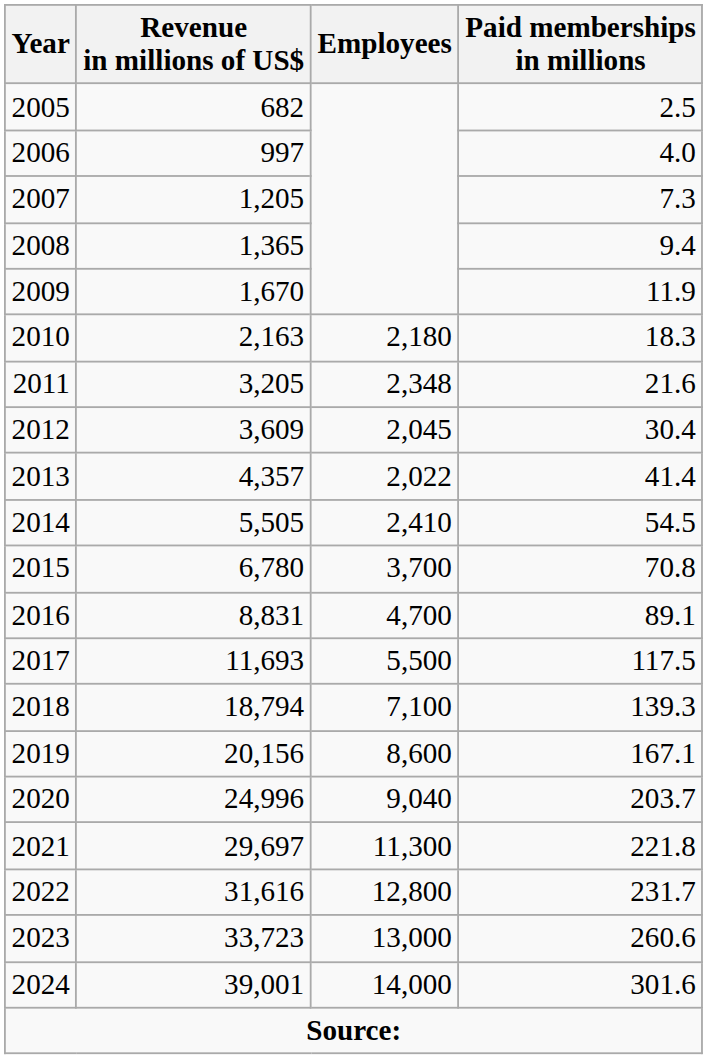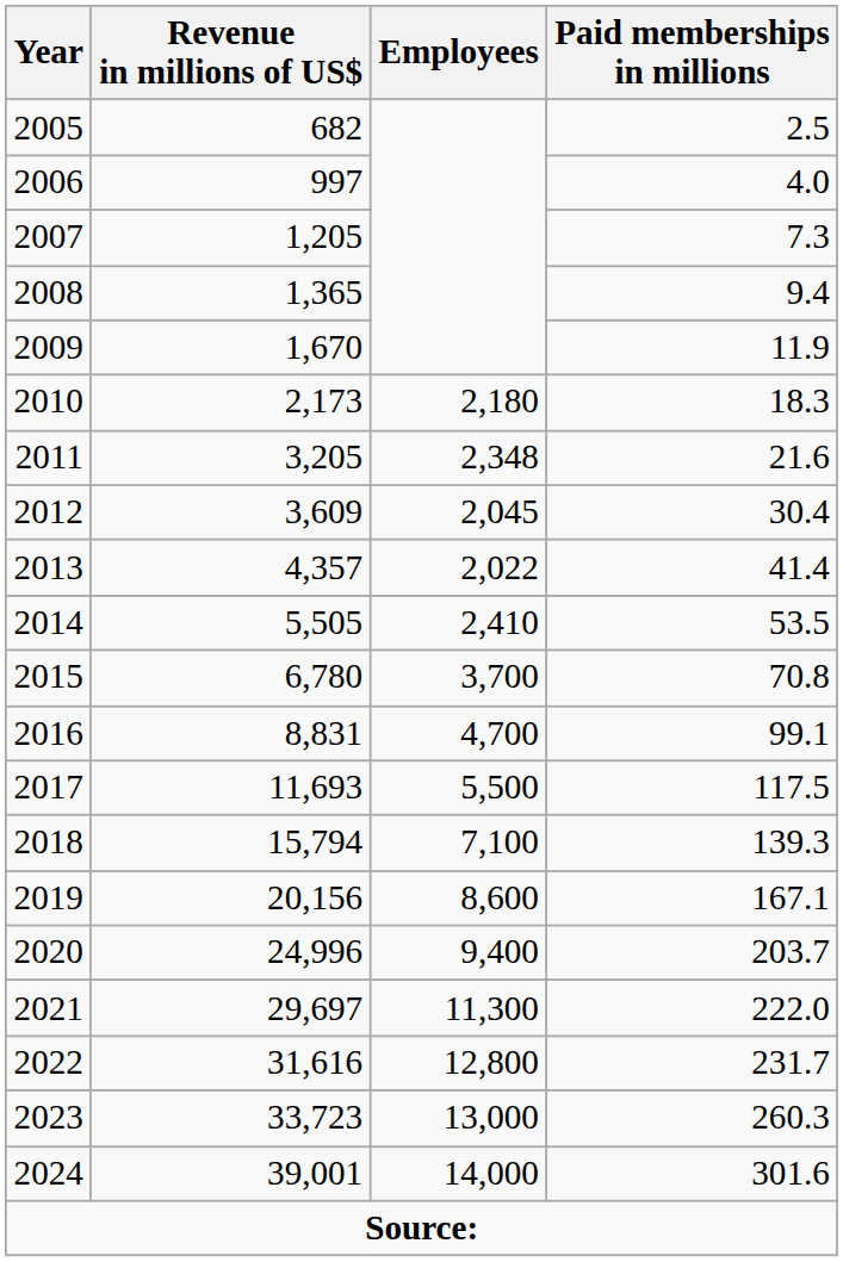2010 | Revenue in millions of US$: 2,163 -> 2,173
2014 | Paid memberships in millions: 54.5 -> 53.5
2016 | Paid memberships in millions: 89.1 -> 99.1
2018 | Revenue in millions of US$: 18,794 -> 15,794
2020 | Employees: 9,040 -> 9,400
2021 | Paid memberships in millions: 221.8 -> 222.0
2023 | Paid memberships in millions: 260.6 -> 260.3
